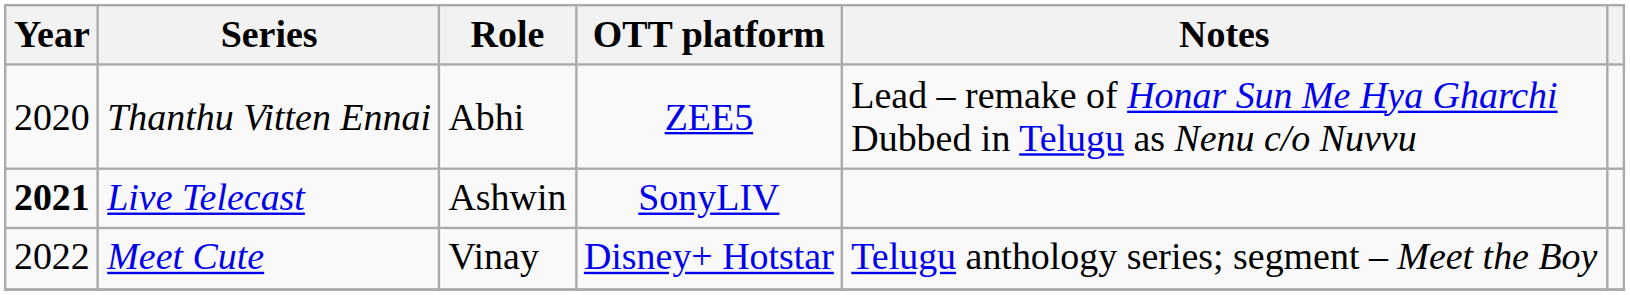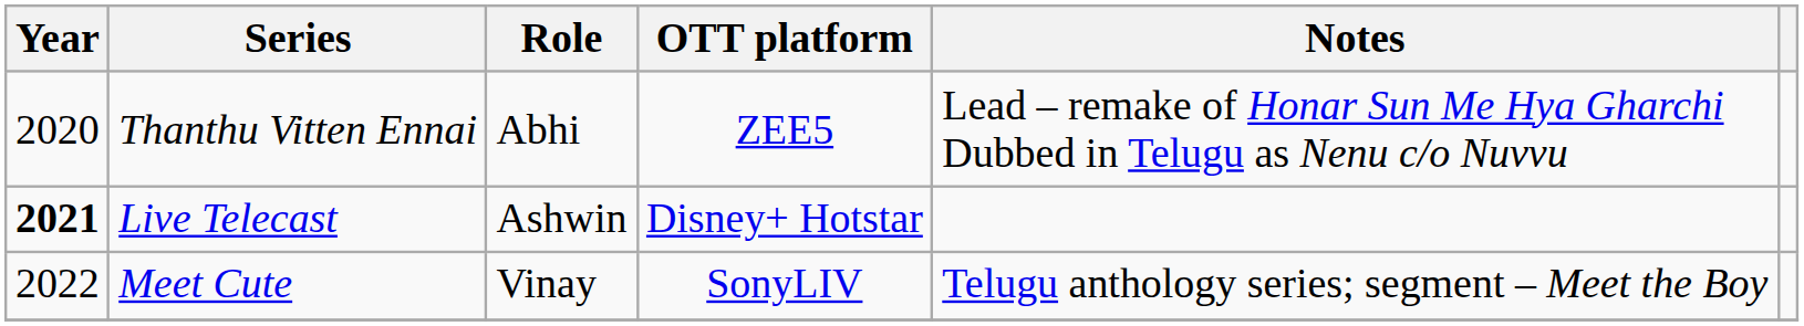Live Telecast | OTT platform: SonyLIV -> Disney+ Hotstar
Meet Cute | OTT platform: Disney+ Hotstar -> SonyLIV
